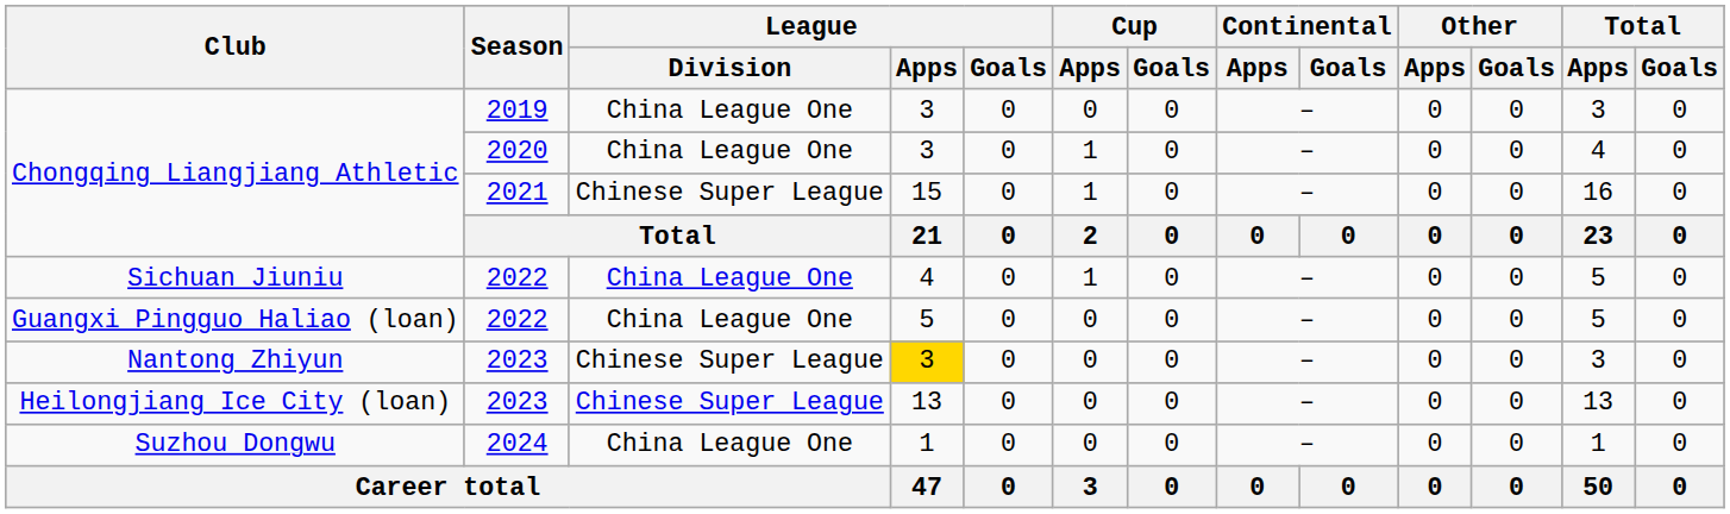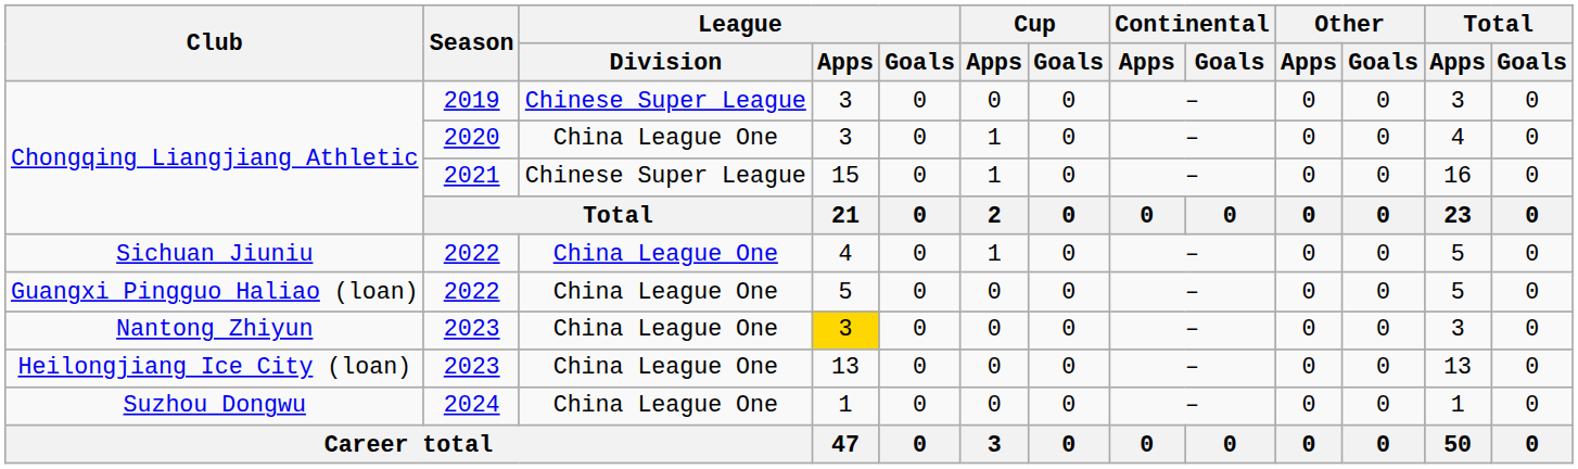Chongqing Liangjiang Athletic / 2019 | League / Division: China League One -> Chinese Super League
Nantong Zhiyun | League / Division: Chinese Super League -> China League One
Heilongjiang Ice City (loan) | League / Division: Chinese Super League -> China League One
